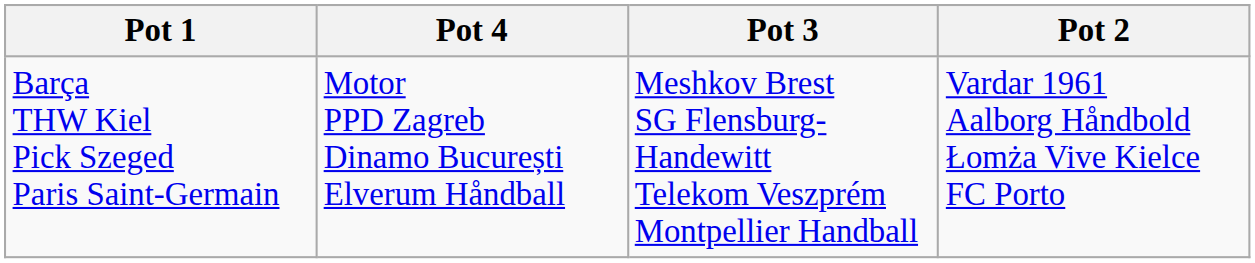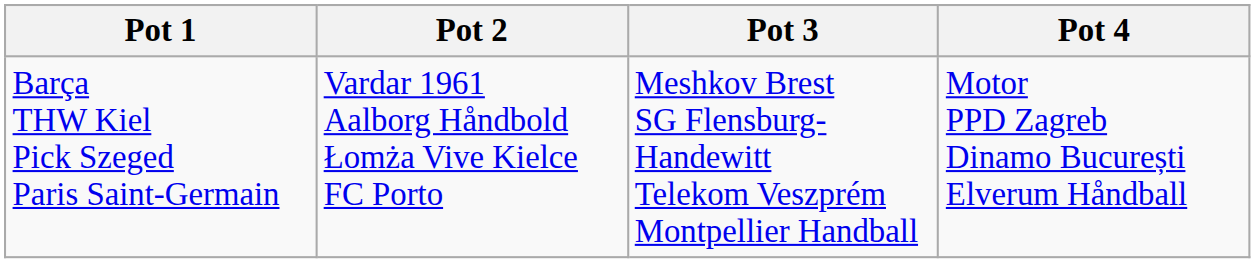columns swapped: Pot 2 <-> Pot 4
